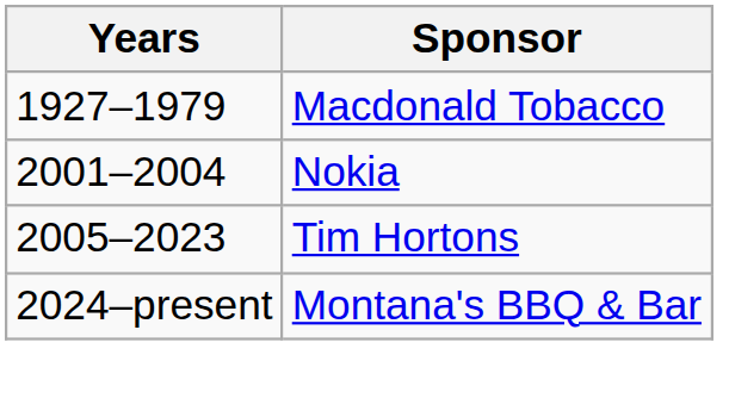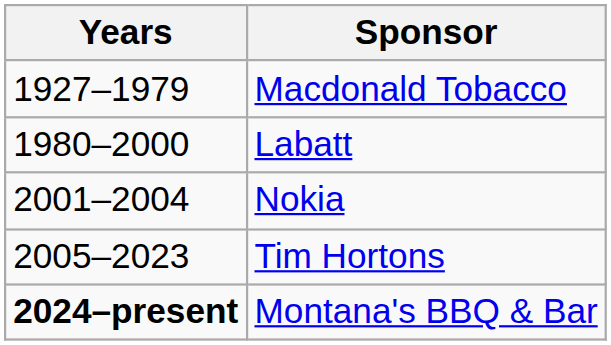+ row: 1980–2000 | Labatt
Montana's BBQ & Bar | Years: normal -> bold
